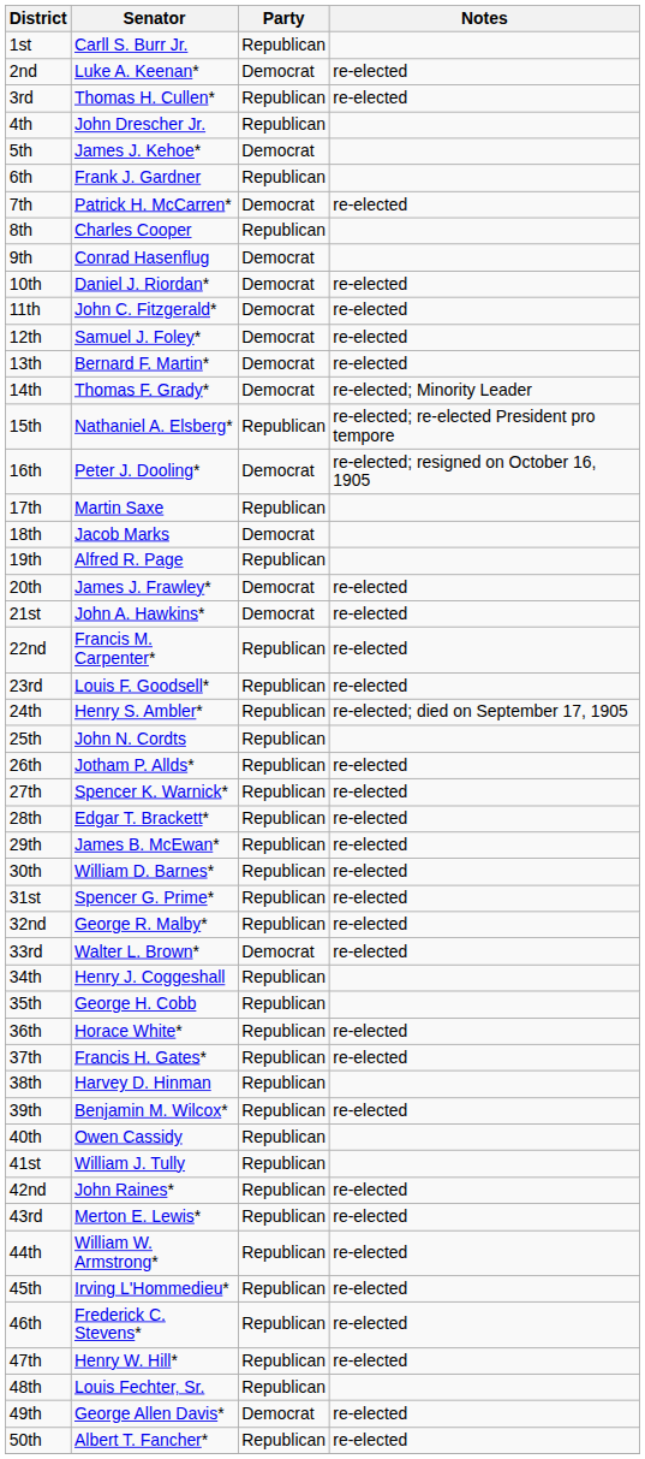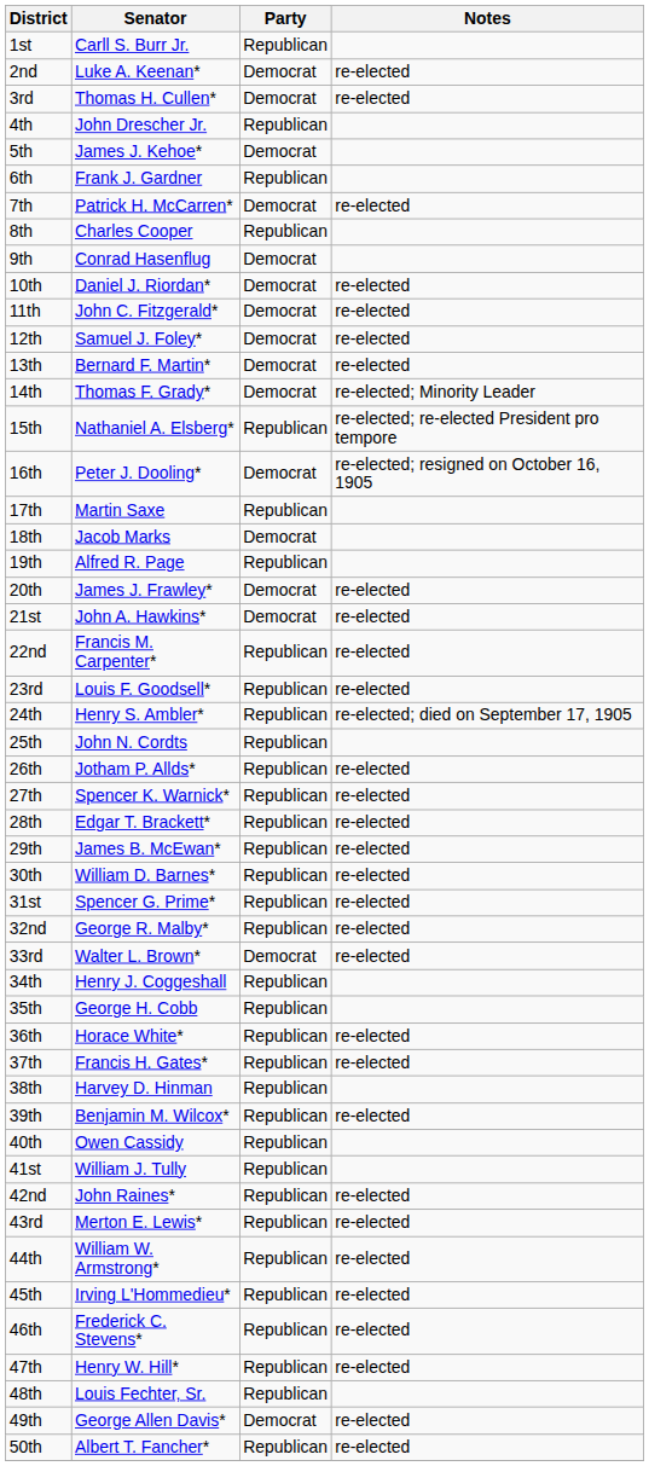3rd | Party: Republican -> Democrat
